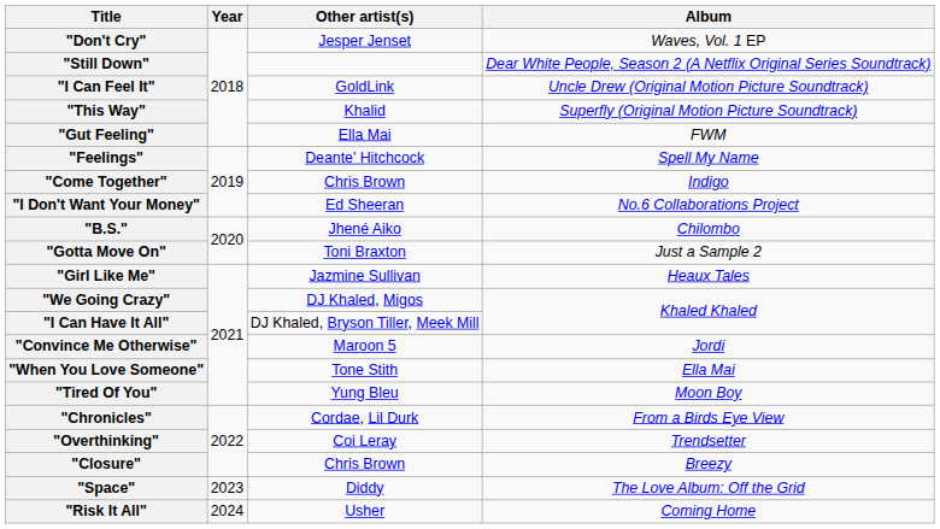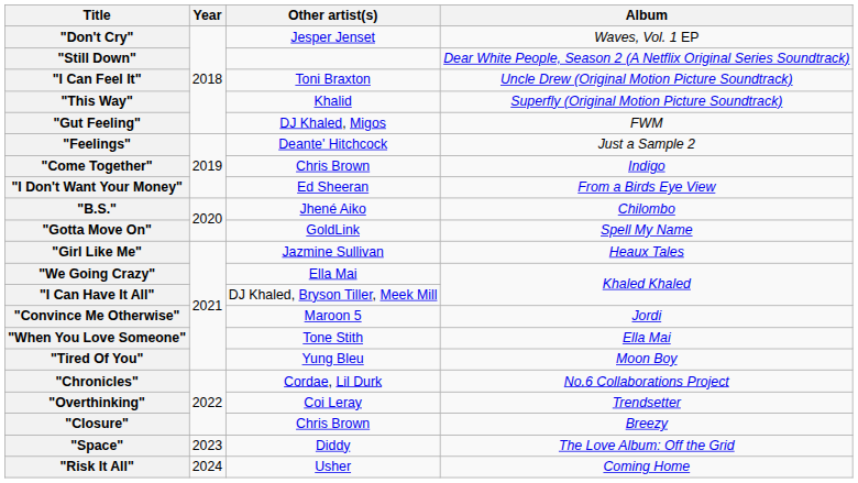"I Can Feel It" | Other artist(s): GoldLink -> Toni Braxton
"Gut Feeling" | Other artist(s): Ella Mai -> DJ Khaled, Migos
"Feelings" | Album: Spell My Name -> Just a Sample 2
"I Don't Want Your Money" | Album: No.6 Collaborations Project -> From a Birds Eye View
"Gotta Move On" | Other artist(s): Toni Braxton -> GoldLink
"Gotta Move On" | Album: Just a Sample 2 -> Spell My Name
"We Going Crazy" | Other artist(s): DJ Khaled, Migos -> Ella Mai
"Chronicles" | Album: From a Birds Eye View -> No.6 Collaborations Project
